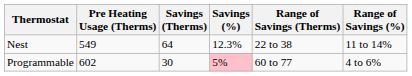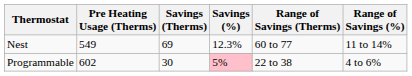Nest | Savings (Therms): 64 -> 69
Nest | Range of Savings (Therms): 22 to 38 -> 60 to 77
Programmable | Range of Savings (Therms): 60 to 77 -> 22 to 38
